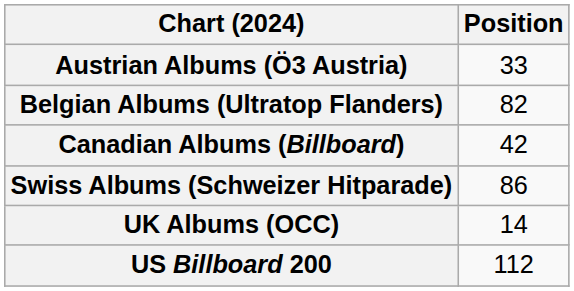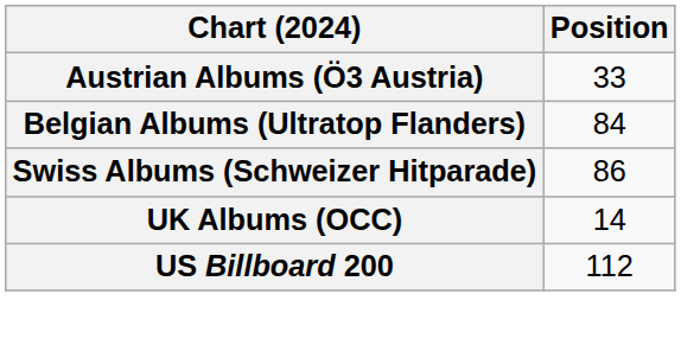Belgian Albums (Ultratop Flanders) | Position: 82 -> 84
- row: Canadian Albums (Billboard) | 42
